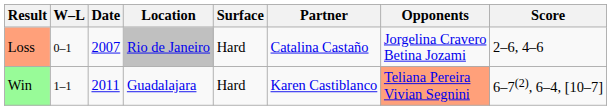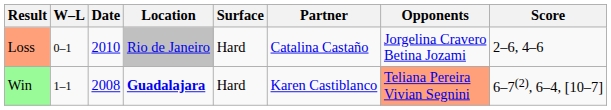Loss | Date: 2007 -> 2010
Win | Date: 2011 -> 2008
Win | Location: normal -> bold
